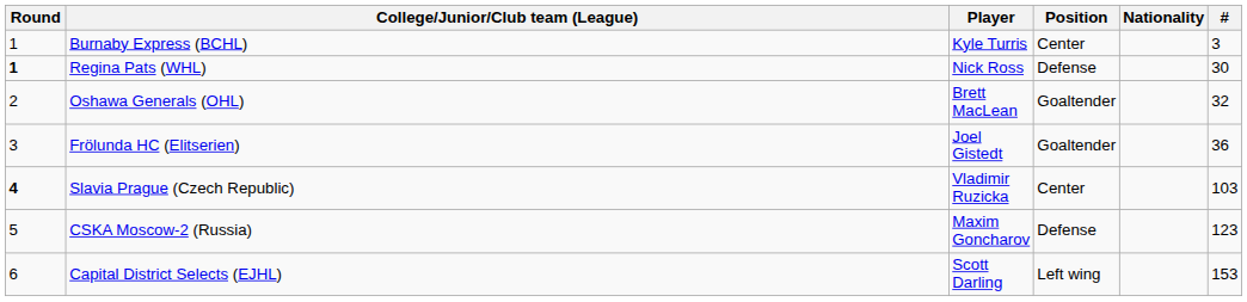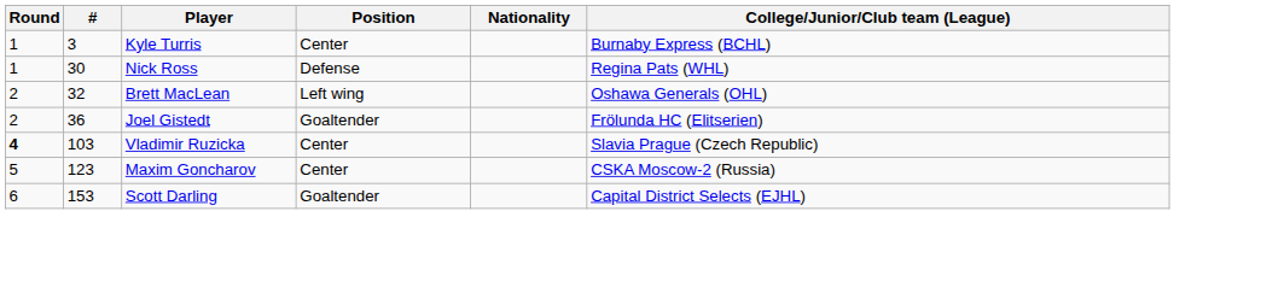columns swapped: # <-> College/Junior/Club team (League)
Nick Ross | Round: bold -> normal
Brett MacLean | Position: Goaltender -> Left wing
Joel Gistedt | Round: 3 -> 2
Maxim Goncharov | Position: Defense -> Center
Scott Darling | Position: Left wing -> Goaltender
